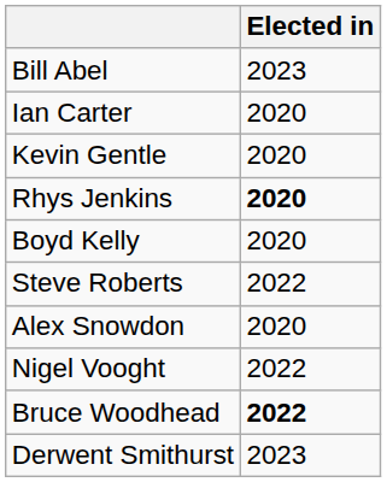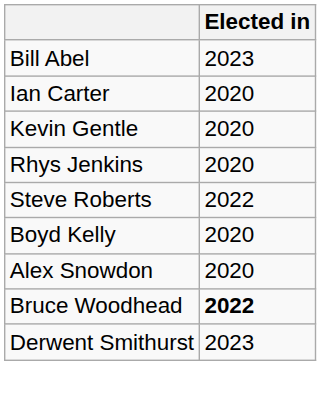Rhys Jenkins | Elected in: bold -> normal
rows swapped: Boyd Kelly <-> Steve Roberts
- row: Nigel Vooght | 2022
